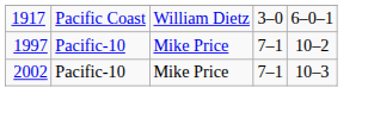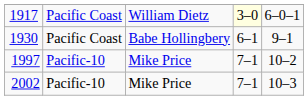1917 | column 4: no background -> lightyellow background
+ row: 1930 | Pacific Coast | Babe Hollingbery | 6–1 | 9–1
